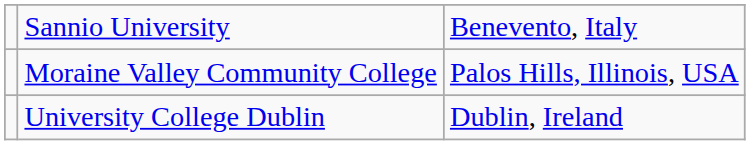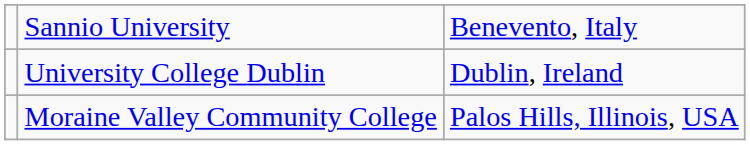rows swapped: Moraine Valley Community College <-> University College Dublin
